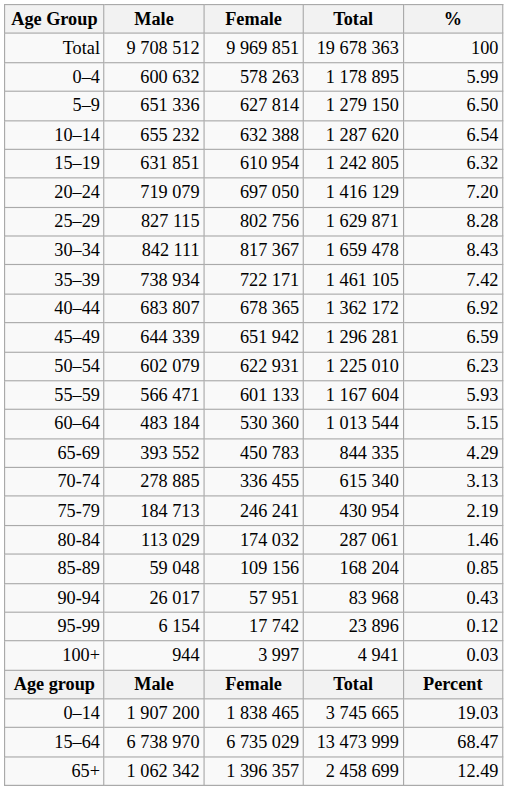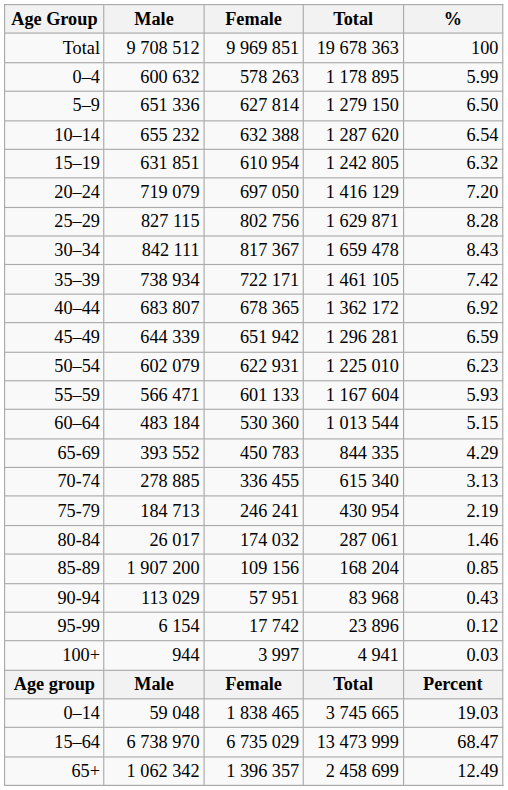80-84 | Male: 113 029 -> 26 017
85-89 | Male: 59 048 -> 1 907 200
90-94 | Male: 26 017 -> 113 029
0–14 | Male: 1 907 200 -> 59 048
